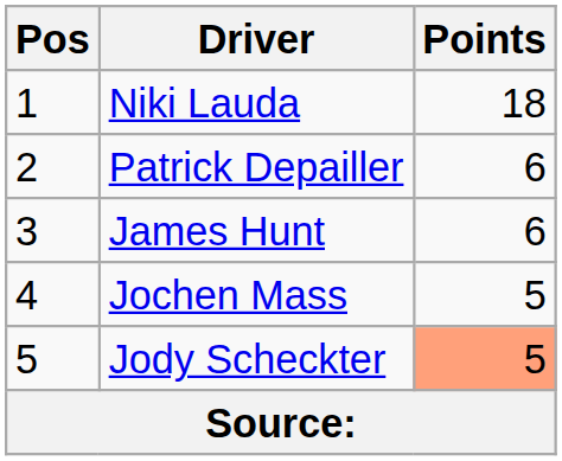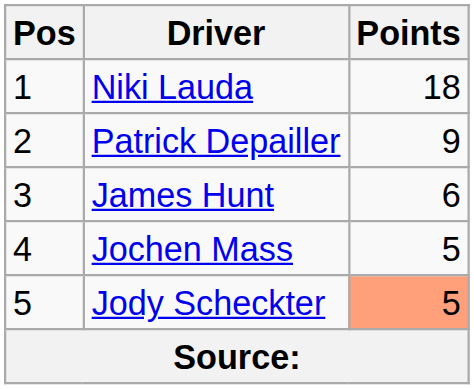Patrick Depailler | Points: 6 -> 9
